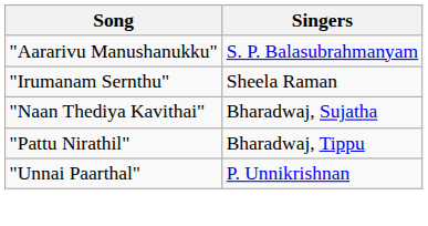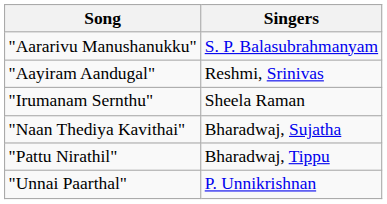+ row: "Aayiram Aandugal" | Reshmi, Srinivas
